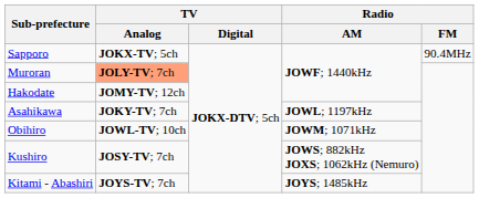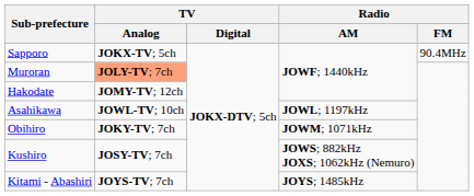Asahikawa | TV / Analog: JOKY-TV; 7ch -> JOWL-TV; 10ch
Obihiro | TV / Analog: JOWL-TV; 10ch -> JOKY-TV; 7ch
